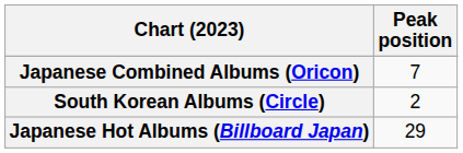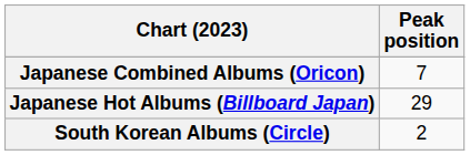rows swapped: Japanese Hot Albums (Billboard Japan) <-> South Korean Albums (Circle)
